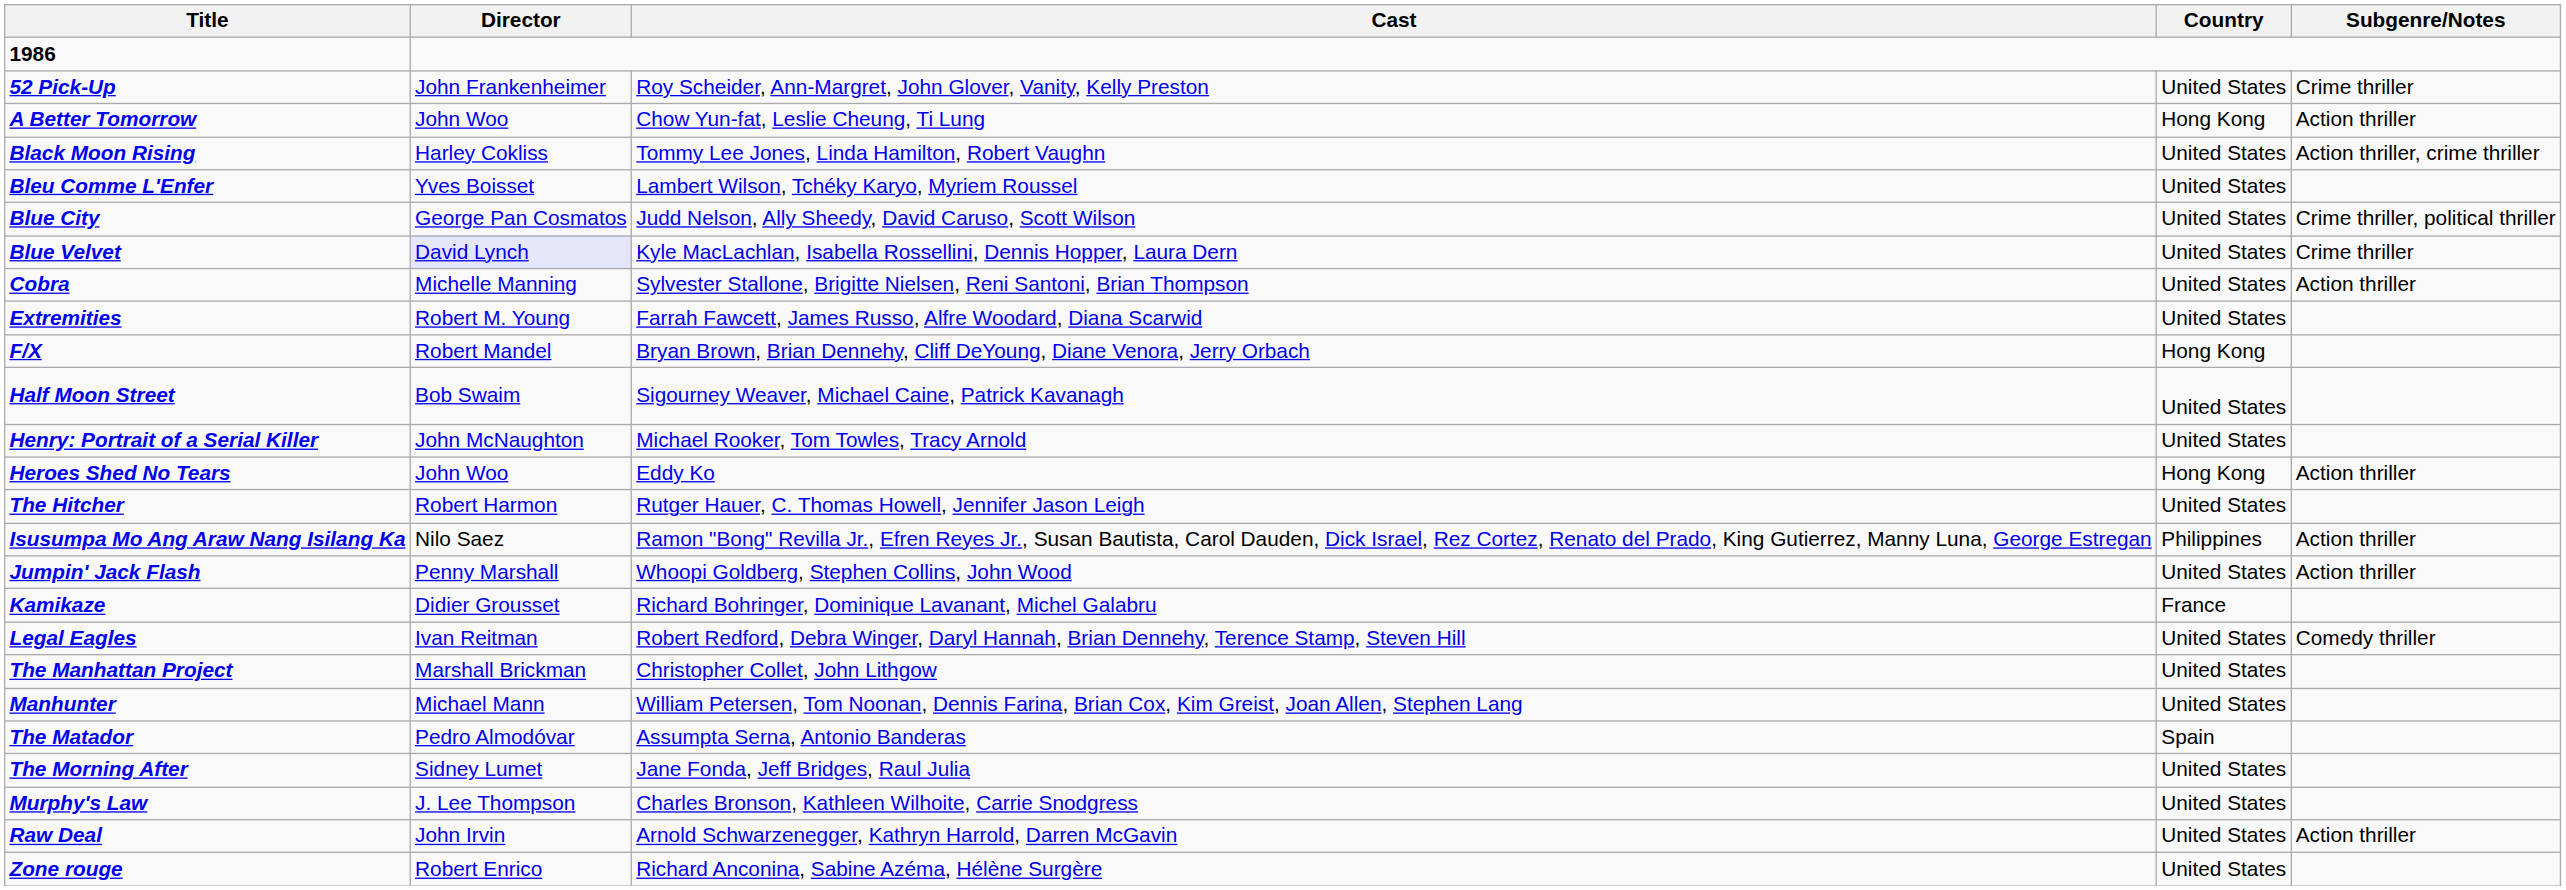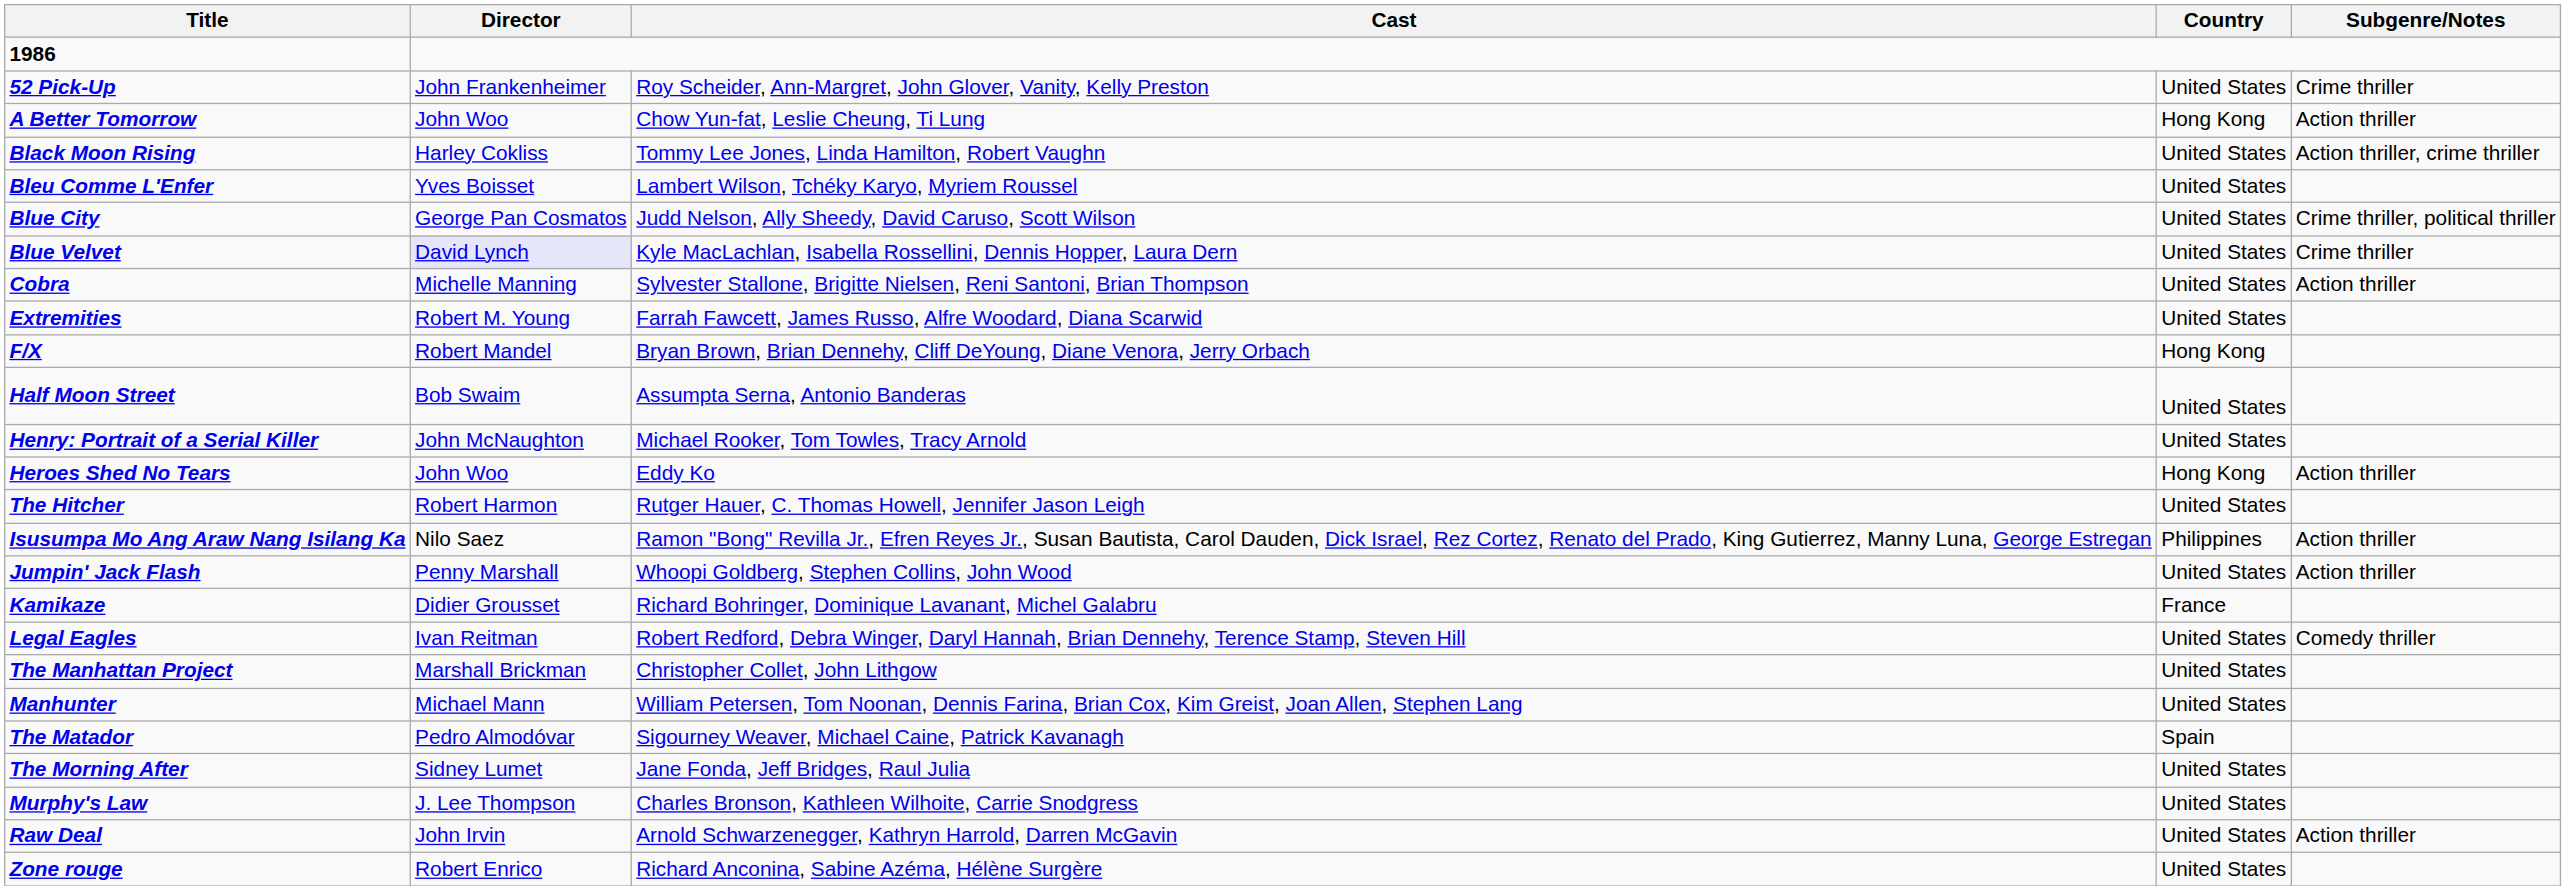Half Moon Street | Cast: Sigourney Weaver, Michael Caine, Patrick Kavanagh -> Assumpta Serna, Antonio Banderas
The Matador | Cast: Assumpta Serna, Antonio Banderas -> Sigourney Weaver, Michael Caine, Patrick Kavanagh
